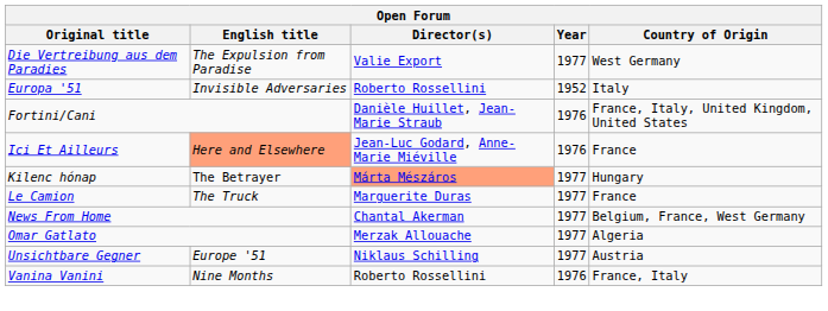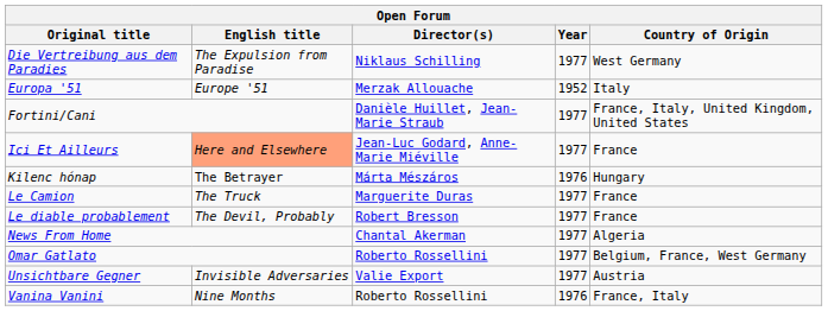Die Vertreibung aus dem Paradies | Director(s): Valie Export -> Niklaus Schilling
Europa '51 | English title: Invisible Adversaries -> Europe '51
Europa '51 | Director(s): Roberto Rossellini -> Merzak Allouache
Fortini/Cani | Year: 1976 -> 1977
Ici Et Ailleurs | Year: 1976 -> 1977
Kilenc hónap | Director(s): lightsalmon background -> no background
Kilenc hónap | Year: 1977 -> 1976
+ row: Le diable probablement | The Devil, Probably | Robert Bresson | 1977 | France
News From Home | Country of Origin: Belgium, France, West Germany -> Algeria
Omar Gatlato | Director(s): Merzak Allouache -> Roberto Rossellini
Omar Gatlato | Country of Origin: Algeria -> Belgium, France, West Germany
Unsichtbare Gegner | English title: Europe '51 -> Invisible Adversaries
Unsichtbare Gegner | Director(s): Niklaus Schilling -> Valie Export
